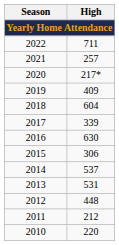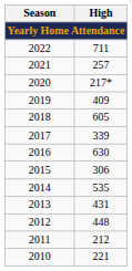2018 | High: 604 -> 605
2014 | High: 537 -> 535
2013 | High: 531 -> 431
2010 | High: 220 -> 221
